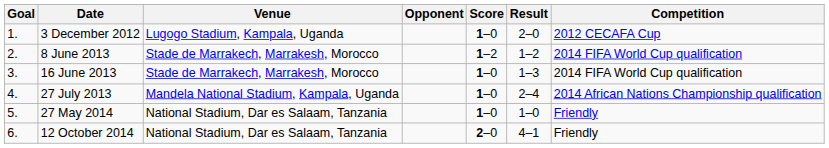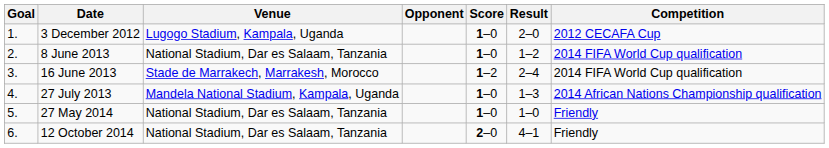8 June 2013 | Venue: Stade de Marrakech, Marrakesh, Morocco -> National Stadium, Dar es Salaam, Tanzania
8 June 2013 | Score: 1–2 -> 1–0
16 June 2013 | Score: 1–0 -> 1–2
16 June 2013 | Result: 1–3 -> 2–4
27 July 2013 | Result: 2–4 -> 1–3
